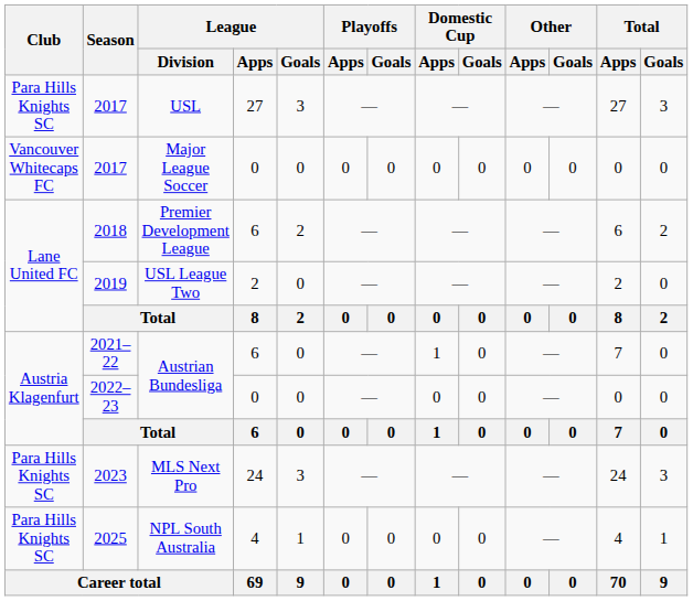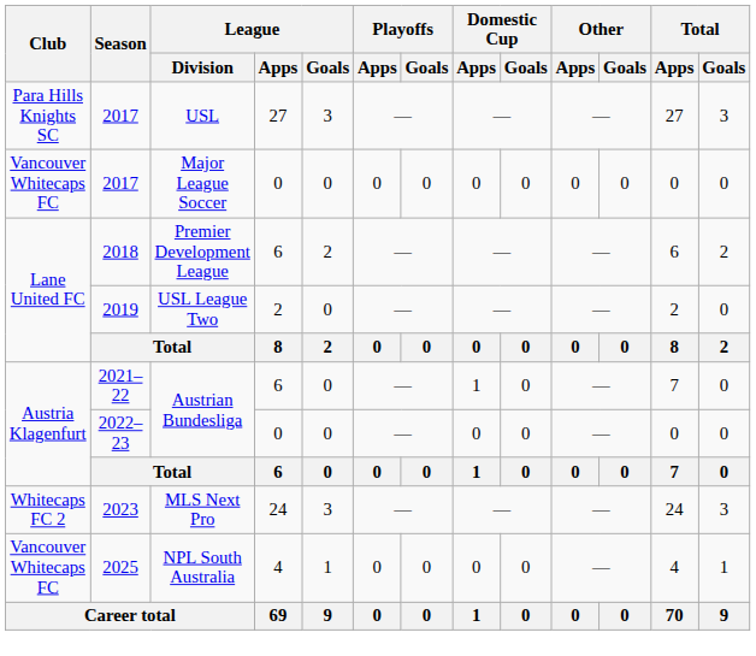2023 | Club: Para Hills Knights SC -> Whitecaps FC 2
2025 | Club: Para Hills Knights SC -> Vancouver Whitecaps FC
